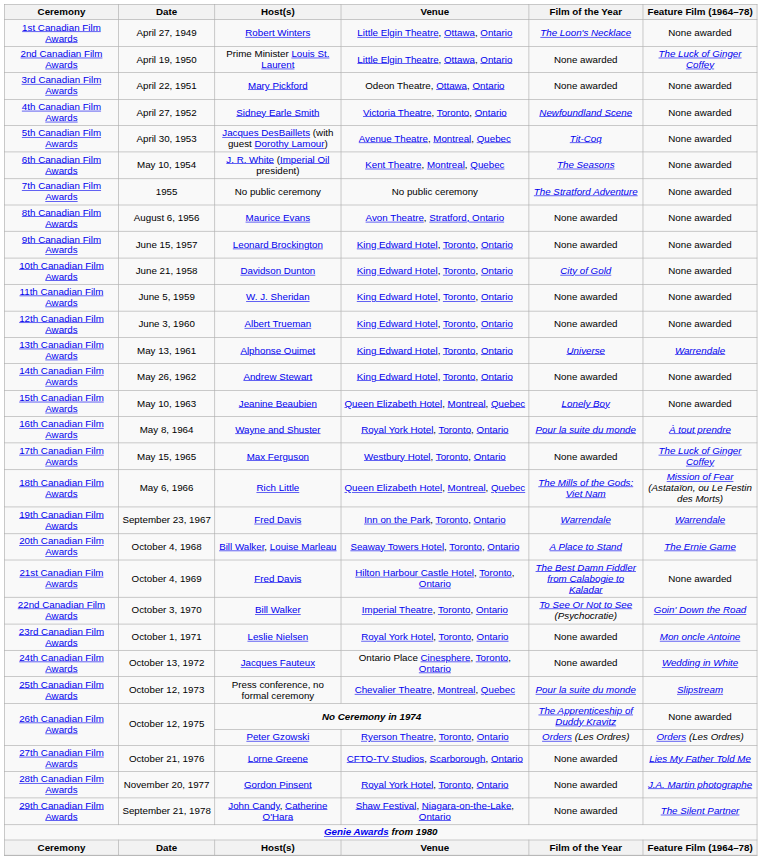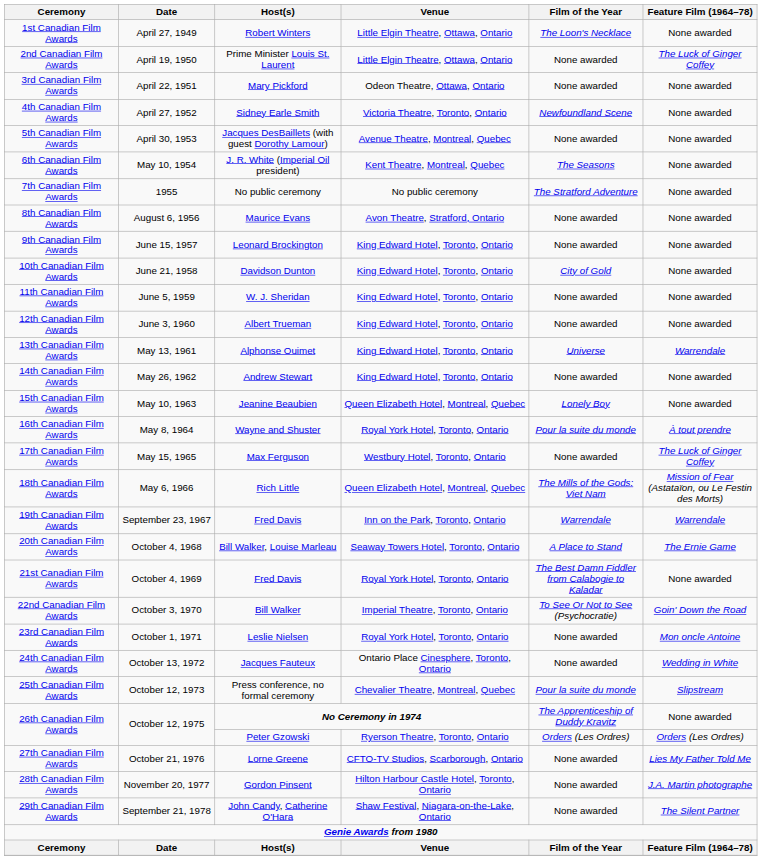5th Canadian Film Awards | Film of the Year: Tit-Coq -> None awarded
21st Canadian Film Awards | Venue: Hilton Harbour Castle Hotel, Toronto, Ontario -> Royal York Hotel, Toronto, Ontario
28th Canadian Film Awards | Venue: Royal York Hotel, Toronto, Ontario -> Hilton Harbour Castle Hotel, Toronto, Ontario
